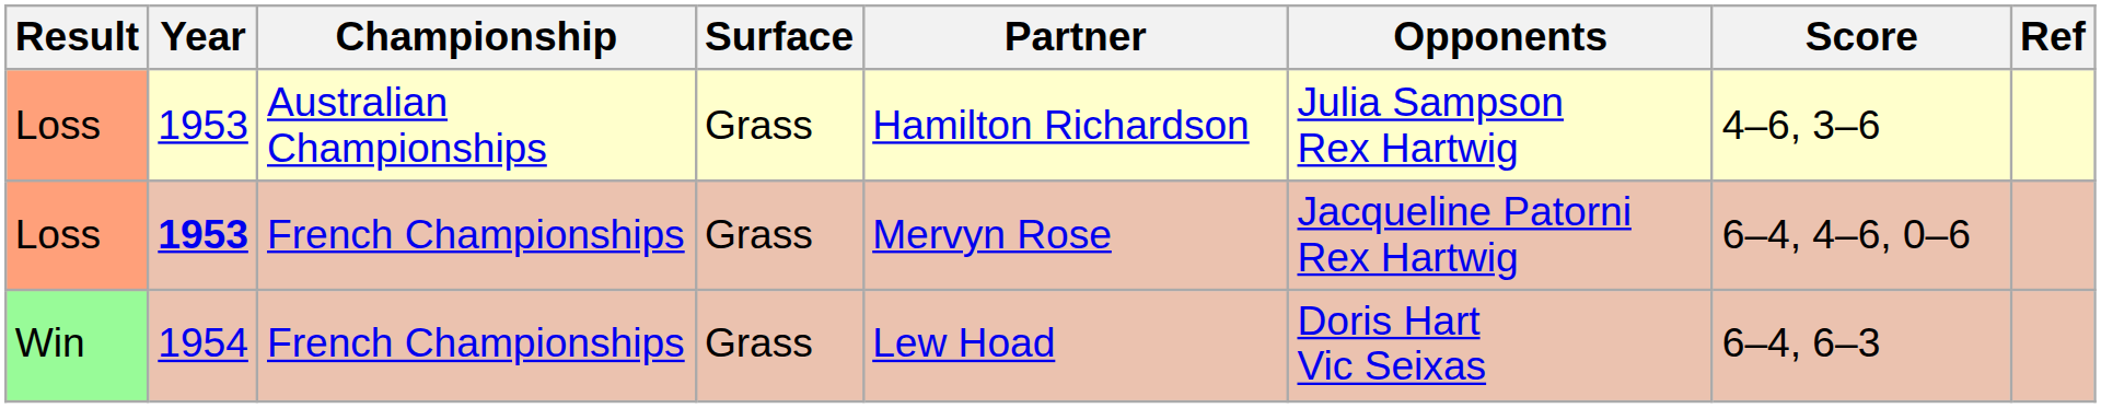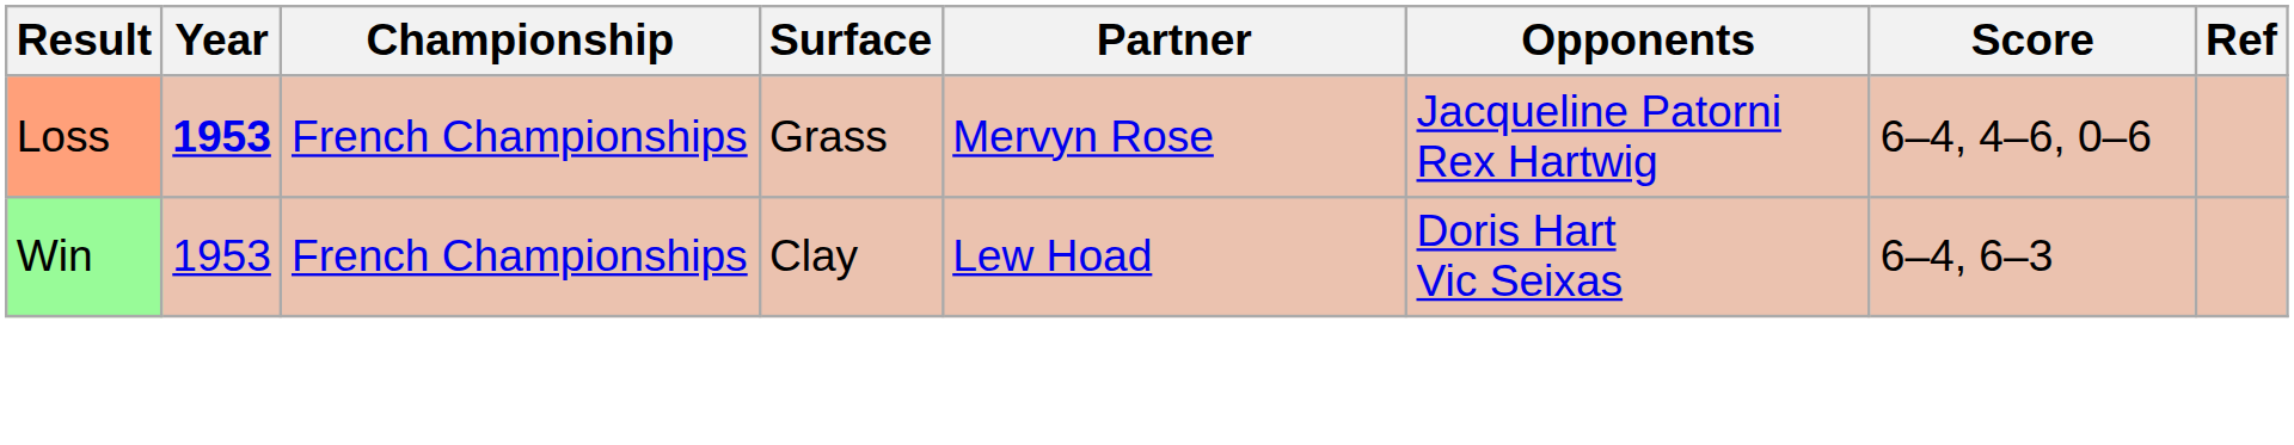- row: Loss | 1953 | Australian Championships | Grass | Hamilton Richardson | Julia Sampson Rex Hartwig | 4–6, 3–6
Win | Year: 1954 -> 1953
Win | Surface: Grass -> Clay
